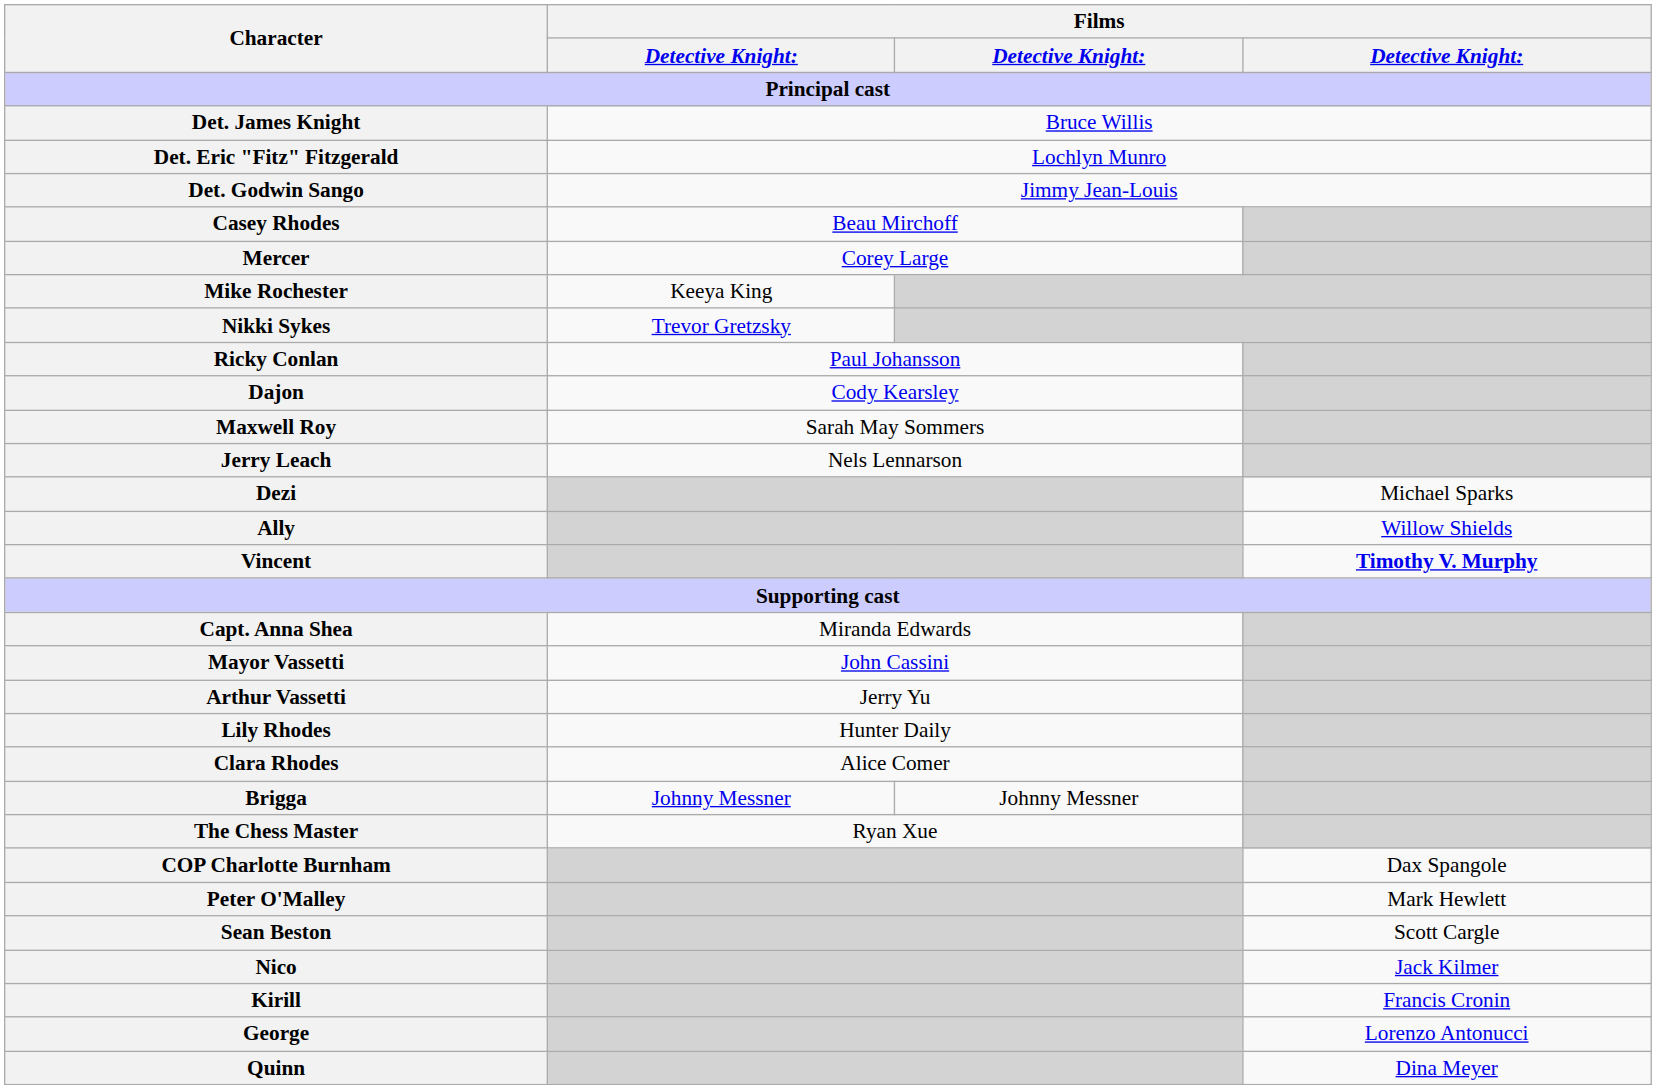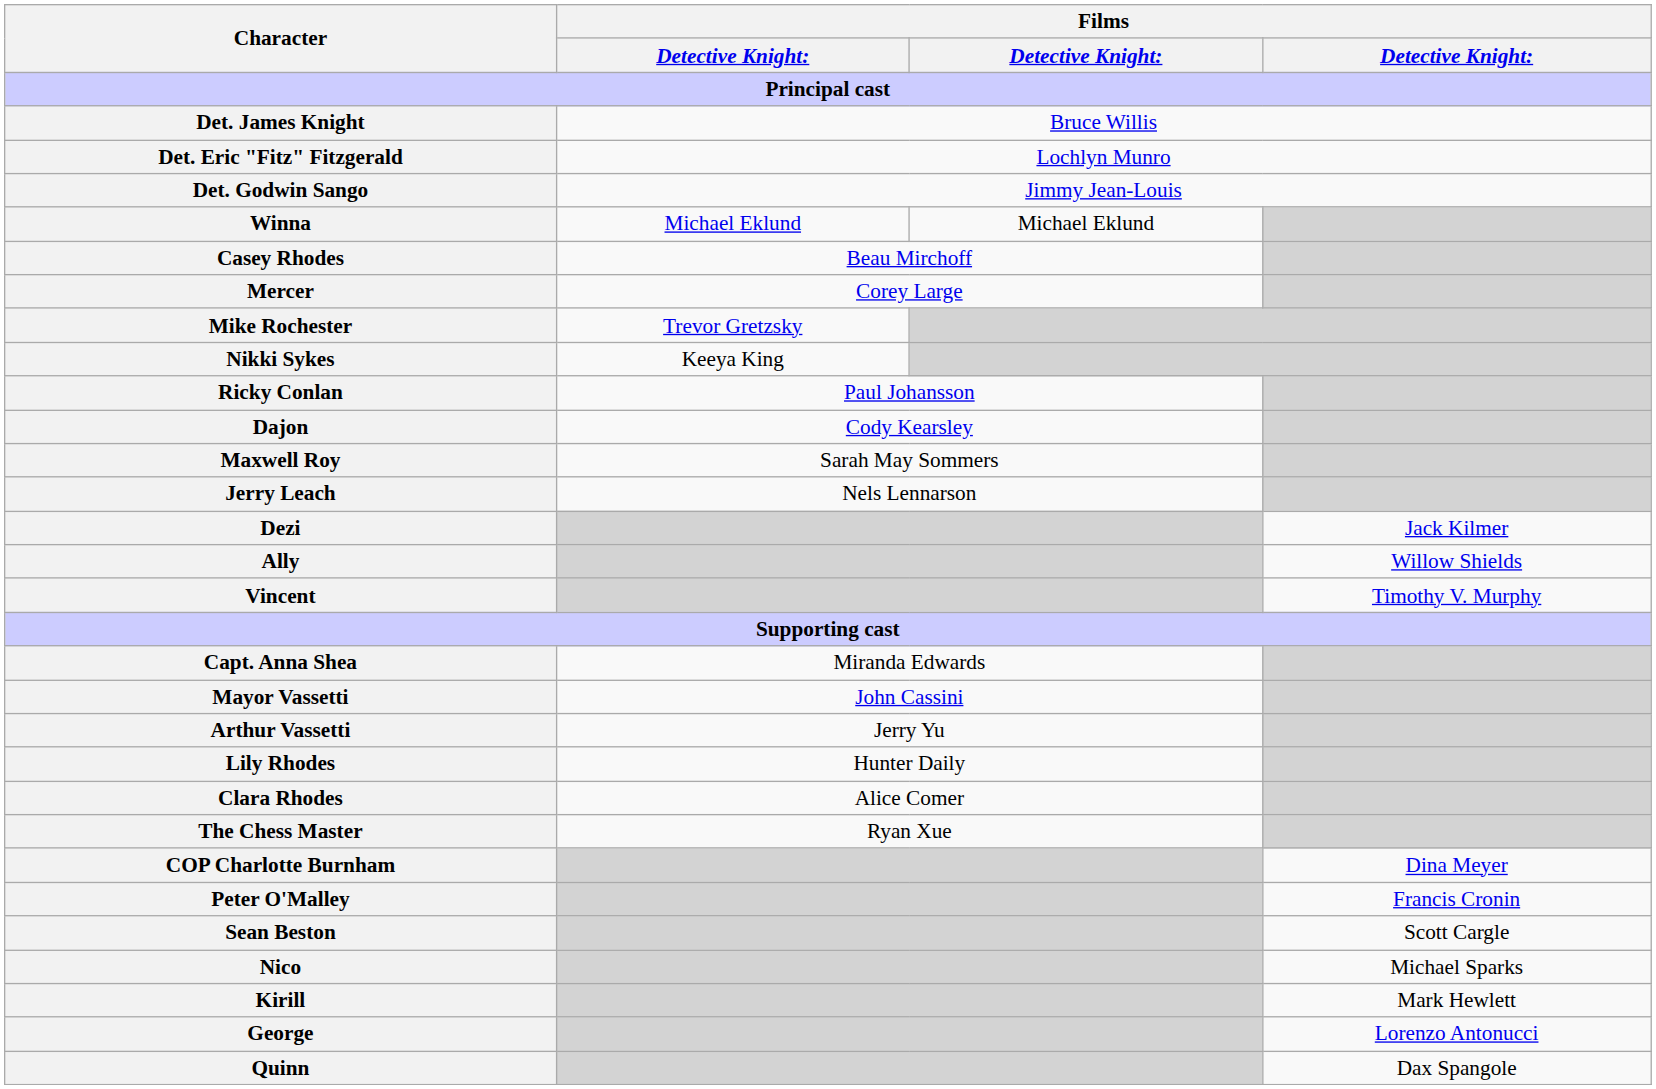+ row: Winna | Michael Eklund | Michael Eklund
Mike Rochester | column 2: Keeya King -> Trevor Gretzsky
Nikki Sykes | column 2: Trevor Gretzsky -> Keeya King
Dezi | column 4: Michael Sparks -> Jack Kilmer
Vincent | column 4: bold -> normal
- row: Brigga | Johnny Messner | Johnny Messner
COP Charlotte Burnham | column 4: Dax Spangole -> Dina Meyer
Peter O'Malley | column 4: Mark Hewlett -> Francis Cronin
Nico | column 4: Jack Kilmer -> Michael Sparks
Kirill | column 4: Francis Cronin -> Mark Hewlett
Quinn | column 4: Dina Meyer -> Dax Spangole
